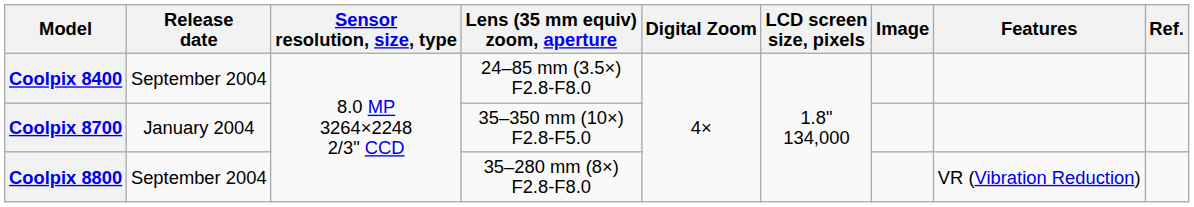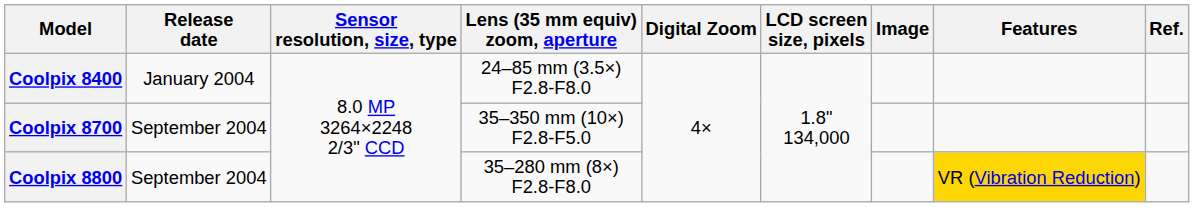Coolpix 8400 | Release date: September 2004 -> January 2004
Coolpix 8700 | Release date: January 2004 -> September 2004
Coolpix 8800 | Features: no background -> gold background
